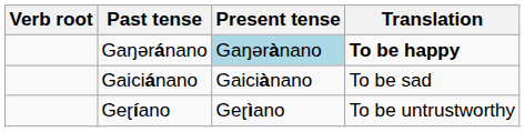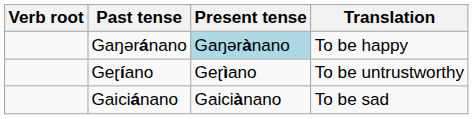Gaŋəránano | Translation: bold -> normal
rows swapped: Gaiciánano <-> Geɽíano
